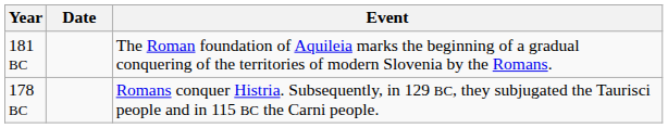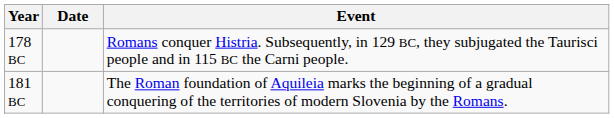rows swapped: 181 BC <-> 178 BC
